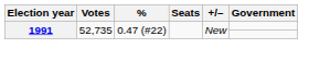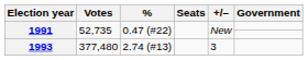+ row: 1993 | 377,480 | 2.74 (#13) | 3
